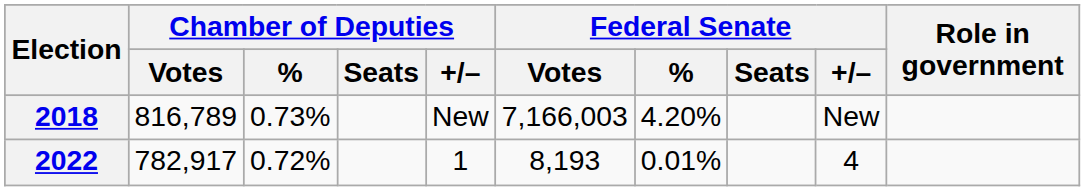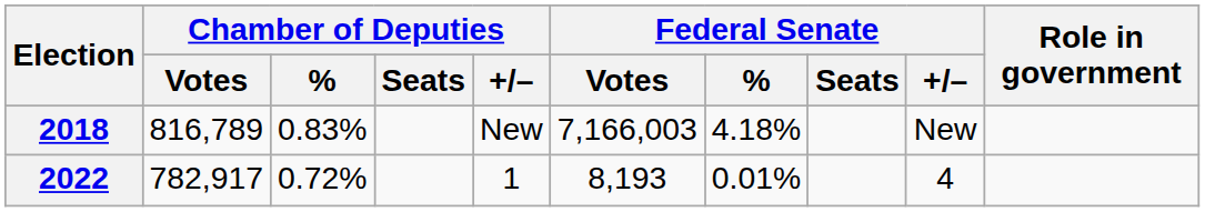2018 | Chamber of Deputies / %: 0.73% -> 0.83%
2018 | Federal Senate / %: 4.20% -> 4.18%
